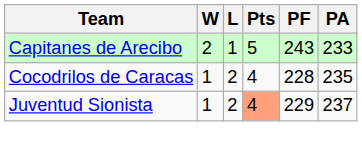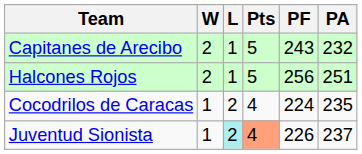Capitanes de Arecibo | PA: 233 -> 232
+ row: Halcones Rojos | 2 | 1 | 5 | 256 | 251
Cocodrilos de Caracas | PF: 228 -> 224
Juventud Sionista | L: no background -> paleturquoise background
Juventud Sionista | PF: 229 -> 226
